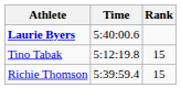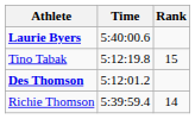+ row: Des Thomson | 5:12:01.2
Richie Thomson | Rank: 15 -> 14
